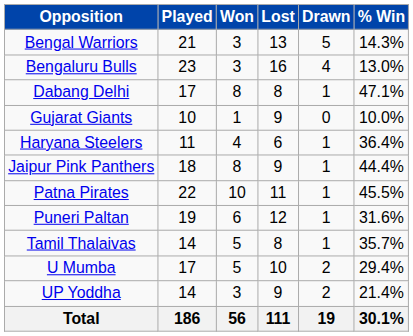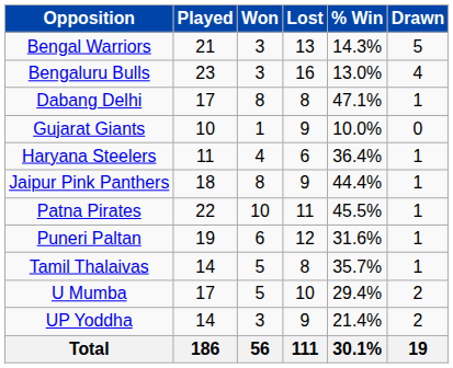columns swapped: Drawn <-> % Win
